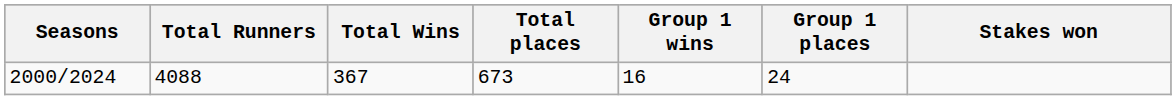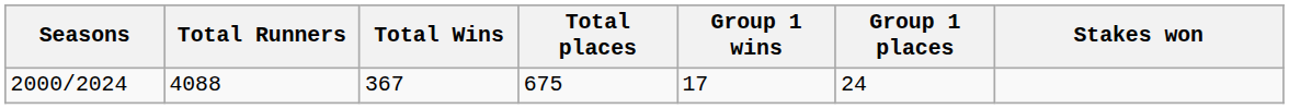2000/2024 | Total places: 673 -> 675
2000/2024 | Group 1 wins: 16 -> 17
